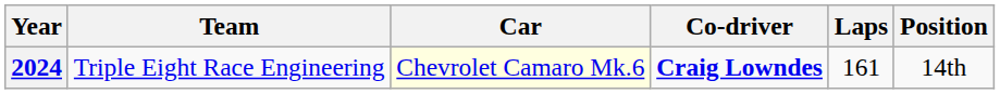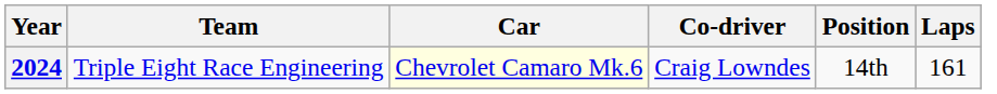columns swapped: Position <-> Laps
2024 | Co-driver: bold -> normal
